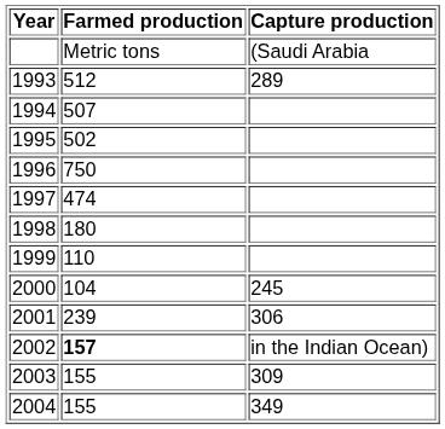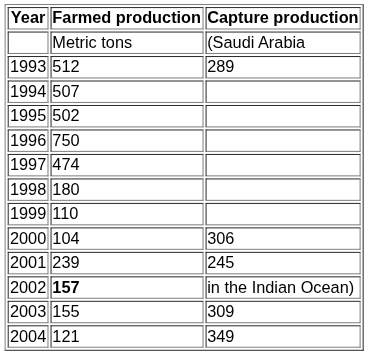2000 | Capture production: 245 -> 306
2001 | Capture production: 306 -> 245
2004 | Farmed production: 155 -> 121
